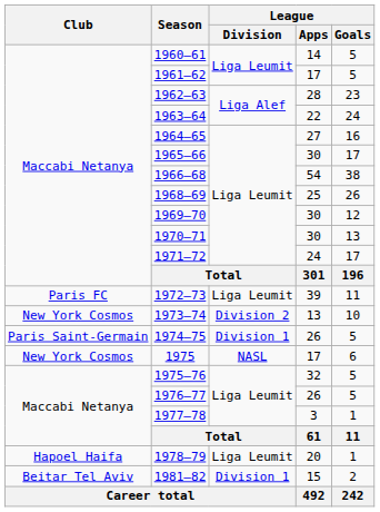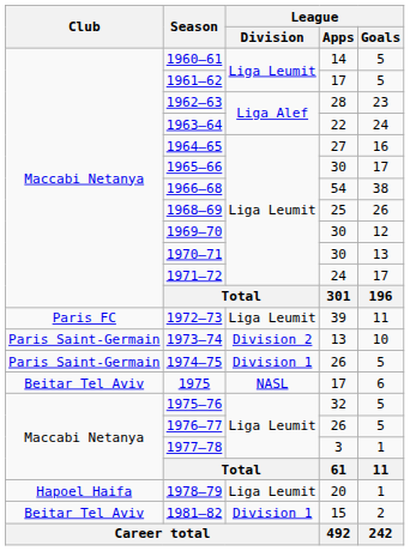1973–74 | Club: New York Cosmos -> Paris Saint-Germain
1975 | Club: New York Cosmos -> Beitar Tel Aviv
